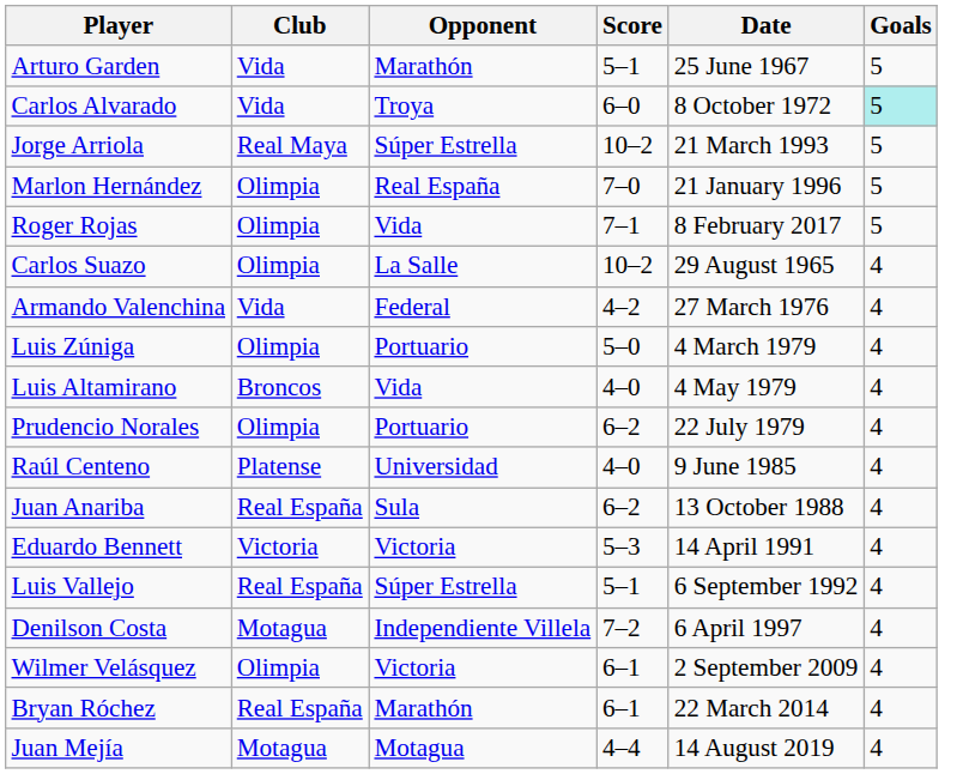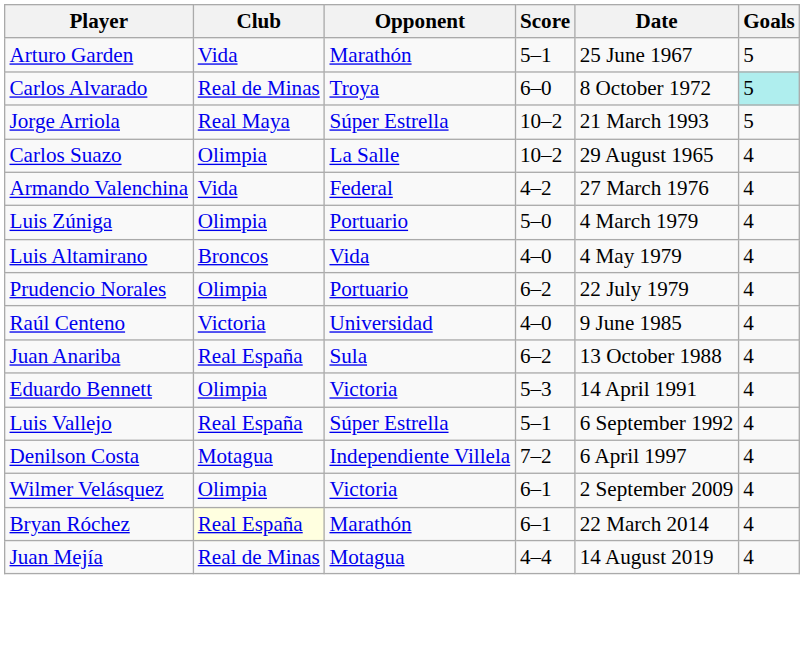Carlos Alvarado | Club: Vida -> Real de Minas
- row: Marlon Hernández | Olimpia | Real España | 7–0 | 21 January 1996 | 5
- row: Roger Rojas | Olimpia | Vida | 7–1 | 8 February 2017 | 5
Raúl Centeno | Club: Platense -> Victoria
Eduardo Bennett | Club: Victoria -> Olimpia
Bryan Róchez | Club: no background -> lightyellow background
Juan Mejía | Club: Motagua -> Real de Minas
